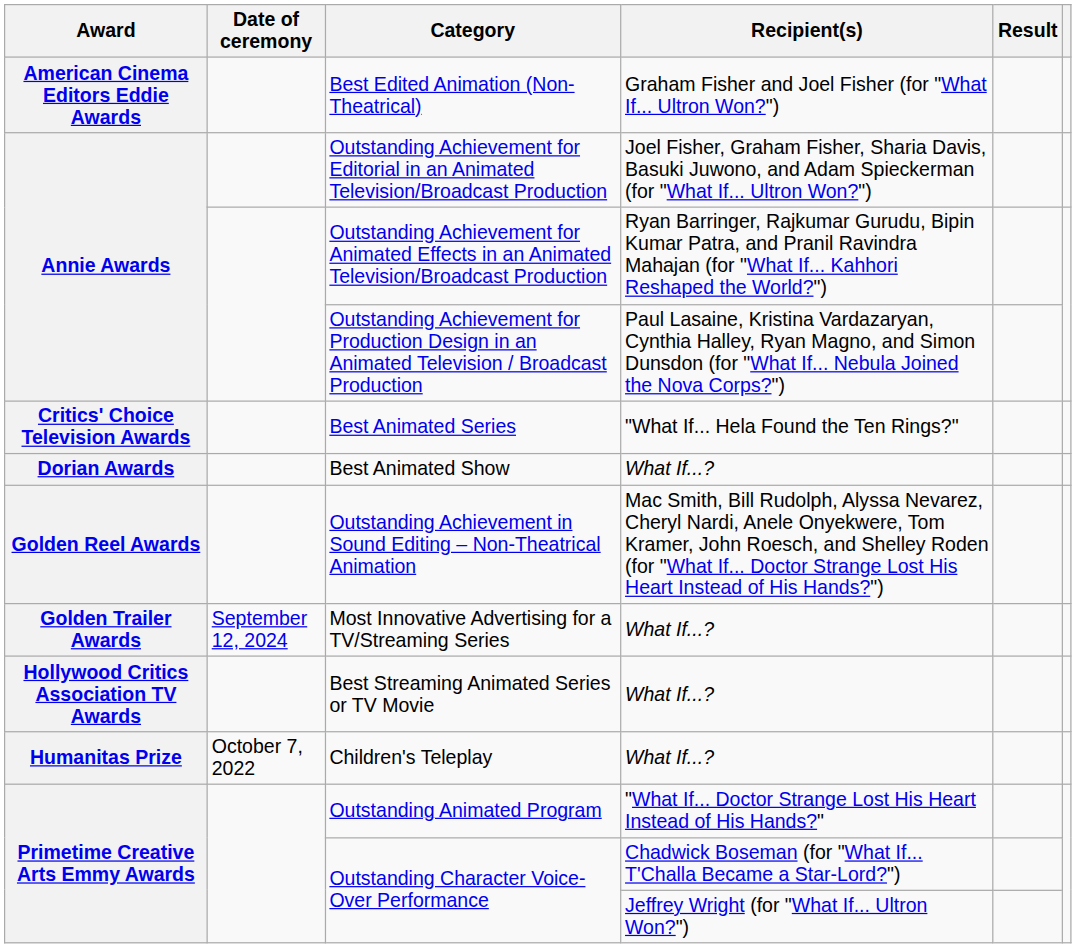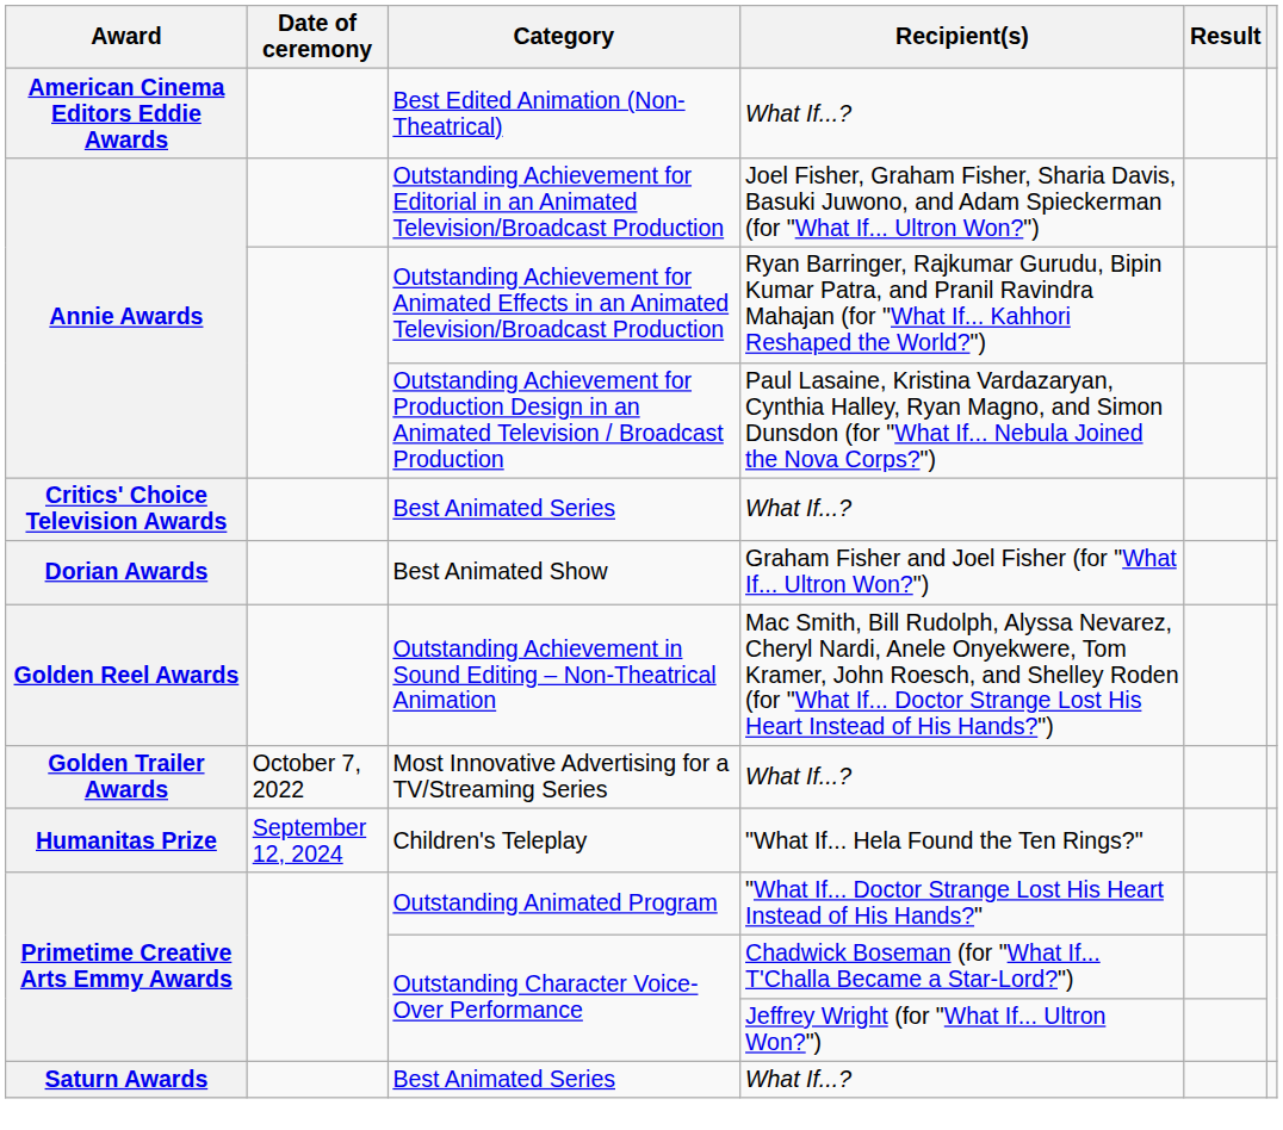Best Edited Animation (Non-Theatrical) | Recipient(s): Graham Fisher and Joel Fisher (for "What If... Ultron Won?") -> What If...?
Critics' Choice Television Awards / Best Animated Series | Recipient(s): "What If... Hela Found the Ten Rings?" -> What If...?
Best Animated Show | Recipient(s): What If...? -> Graham Fisher and Joel Fisher (for "What If... Ultron Won?")
Most Innovative Advertising for a TV/Streaming Series | Date of ceremony: September 12, 2024 -> October 7, 2022
- row: Hollywood Critics Association TV Awards | Best Streaming Animated Series or TV Movie | What If...?
Children's Teleplay | Date of ceremony: October 7, 2022 -> September 12, 2024
Children's Teleplay | Recipient(s): What If...? -> "What If... Hela Found the Ten Rings?"
+ row: Saturn Awards | Best Animated Series | What If...?
